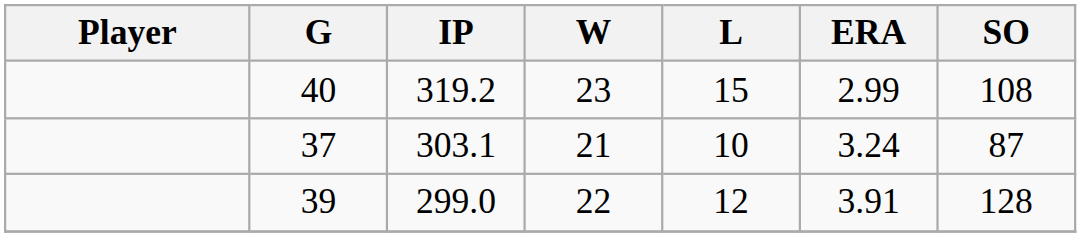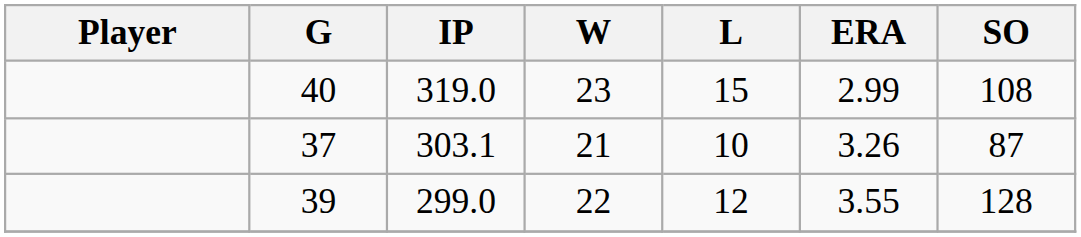40 | IP: 319.2 -> 319.0
37 | ERA: 3.24 -> 3.26
39 | ERA: 3.91 -> 3.55
